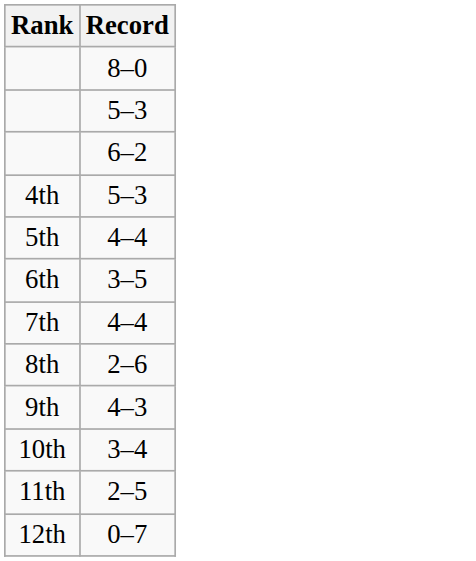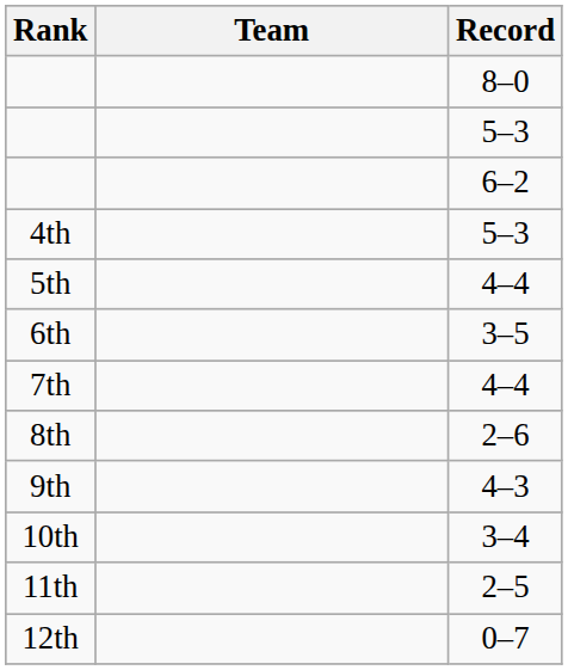+ column: Team
